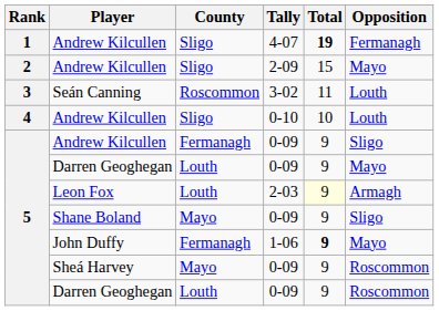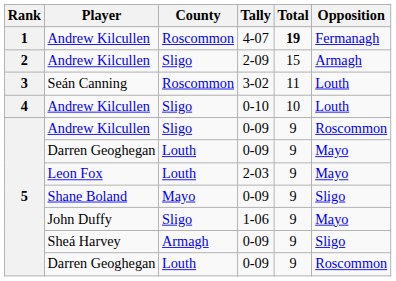Andrew Kilcullen / 4-07 | County: Sligo -> Roscommon
Andrew Kilcullen / 2-09 | Opposition: Mayo -> Armagh
Andrew Kilcullen / 0-09 | County: Fermanagh -> Sligo
Andrew Kilcullen / 0-09 | Opposition: Sligo -> Roscommon
Leon Fox | Total: lightyellow background -> no background
Leon Fox | Opposition: Armagh -> Mayo
John Duffy | County: Fermanagh -> Sligo
John Duffy | Total: bold -> normal
Sheá Harvey | County: Mayo -> Armagh
Sheá Harvey | Opposition: Roscommon -> Sligo
